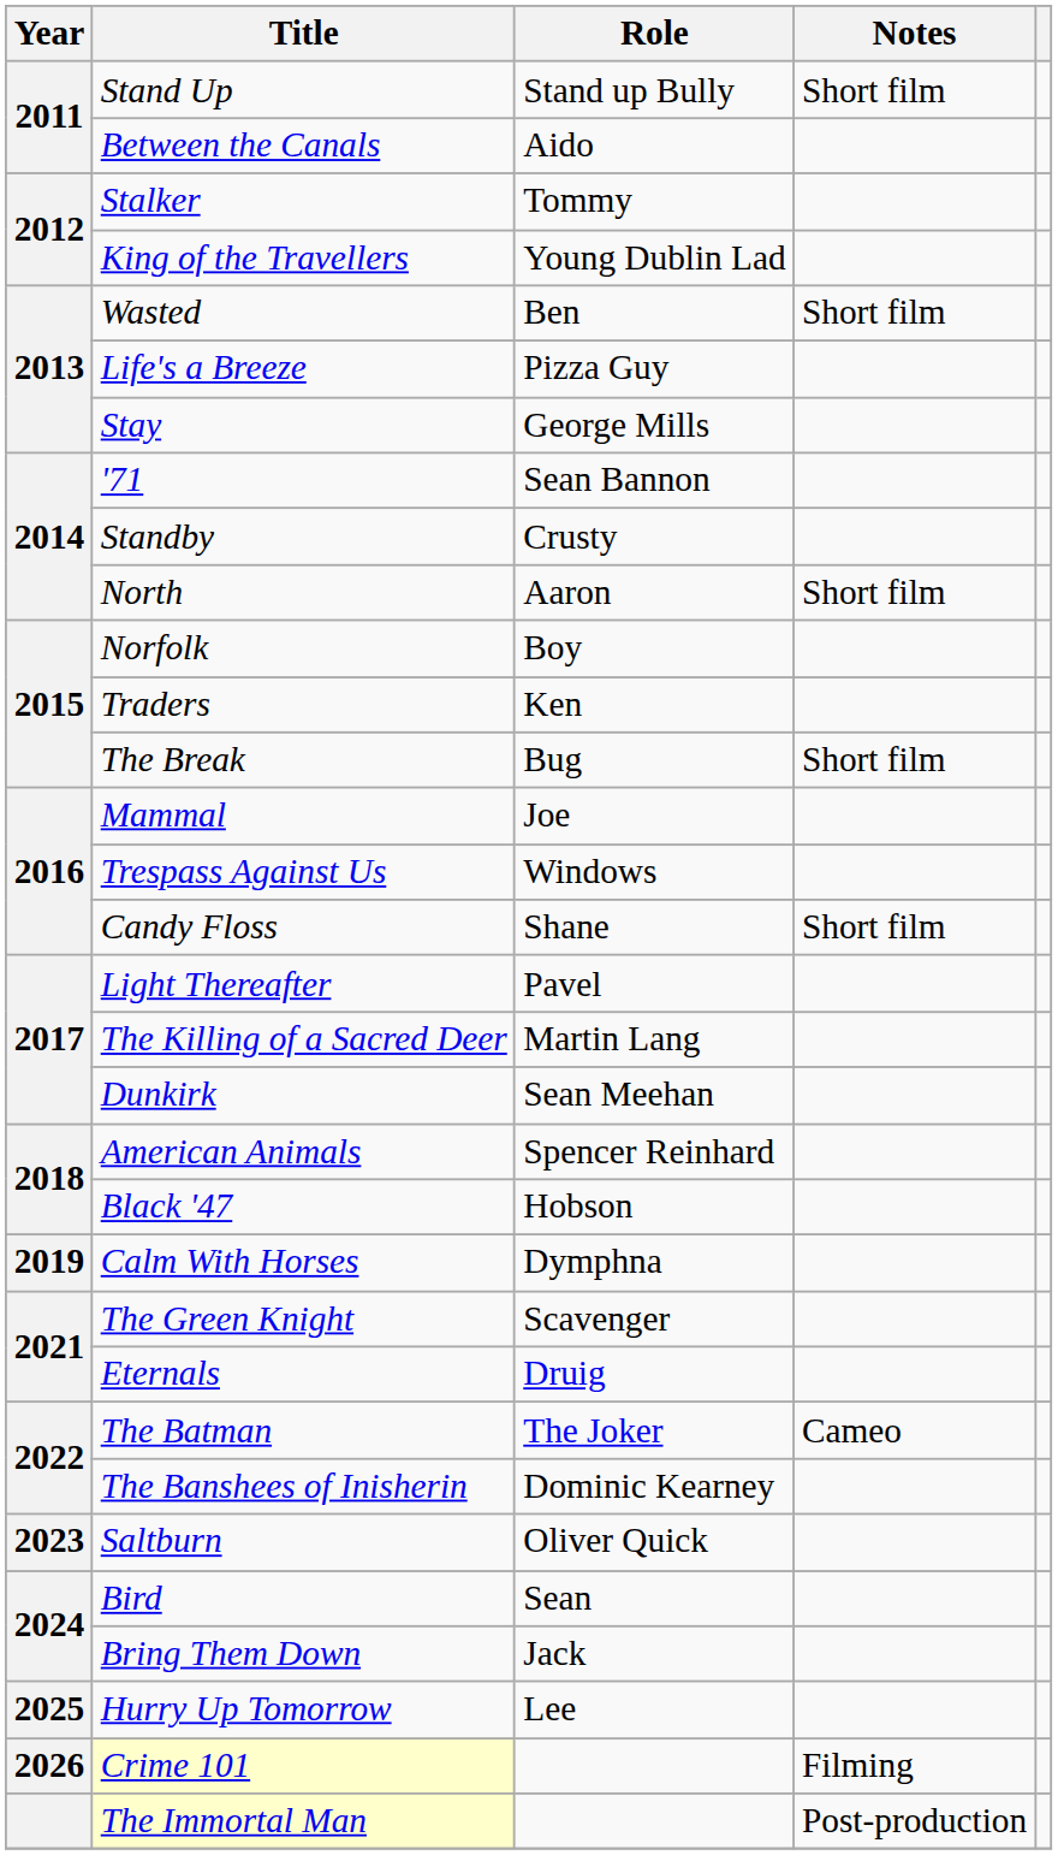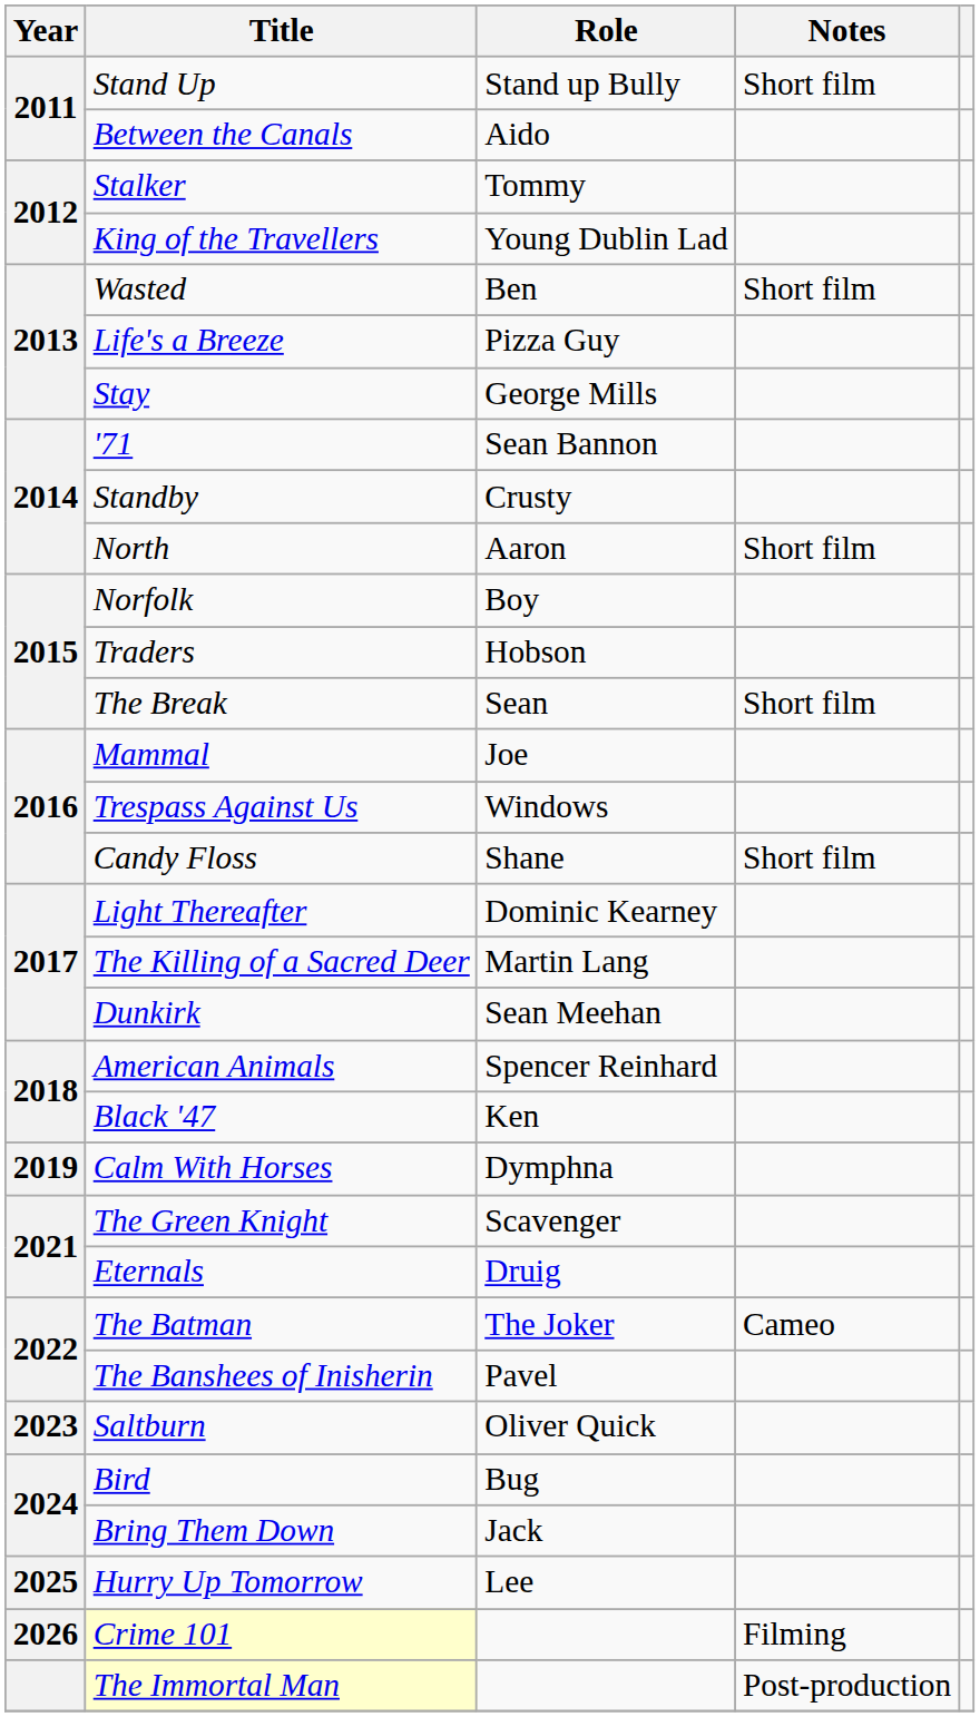Traders | Role: Ken -> Hobson
The Break | Role: Bug -> Sean
Light Thereafter | Role: Pavel -> Dominic Kearney
Black '47 | Role: Hobson -> Ken
The Banshees of Inisherin | Role: Dominic Kearney -> Pavel
Bird | Role: Sean -> Bug
